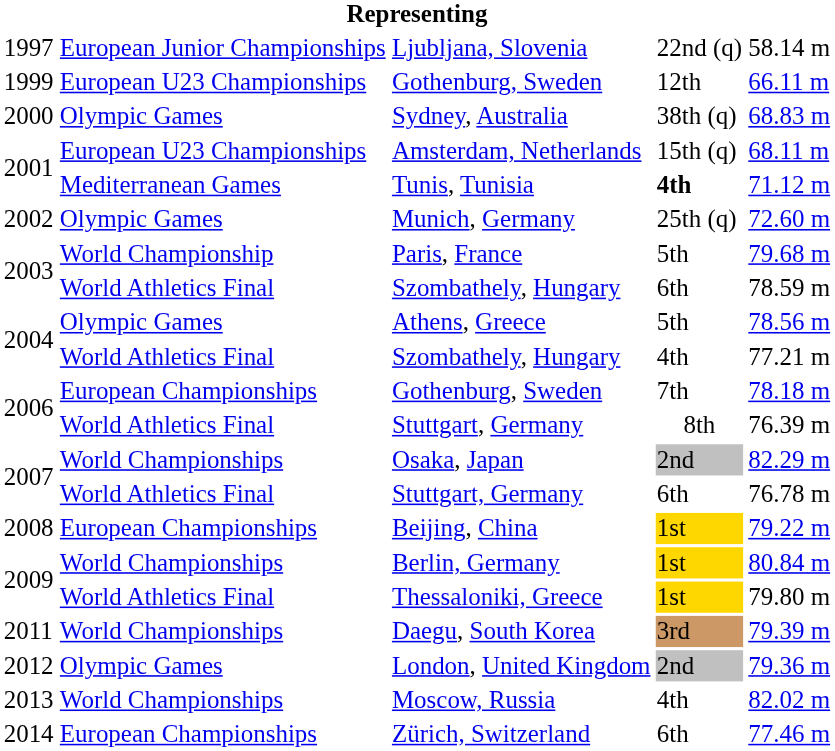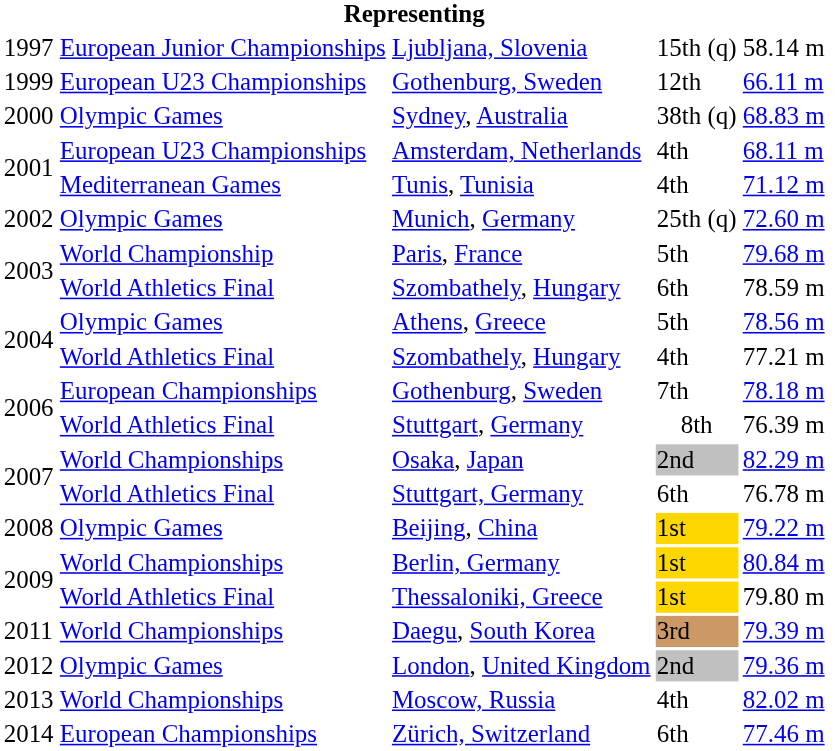Ljubljana, Slovenia | column 4: 22nd (q) -> 15th (q)
Amsterdam, Netherlands | column 4: 15th (q) -> 4th
Tunis, Tunisia | column 4: bold -> normal
Beijing, China | column 2: European Championships -> Olympic Games
